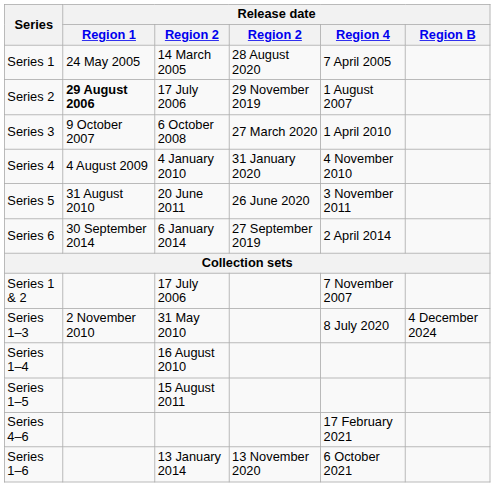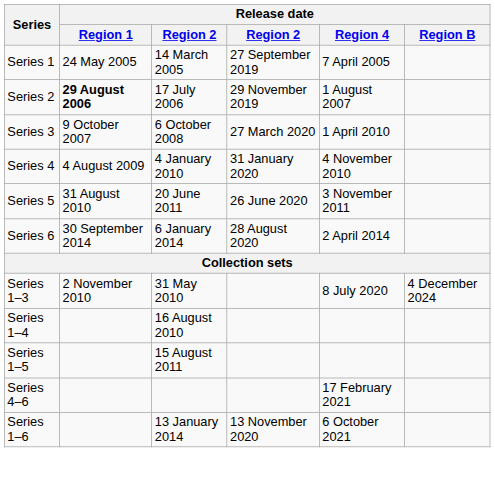Series 1 | column 4: 28 August 2020 -> 27 September 2019
Series 6 | column 4: 27 September 2019 -> 28 August 2020
- row: Series 1 & 2 | 17 July 2006 | 7 November 2007
